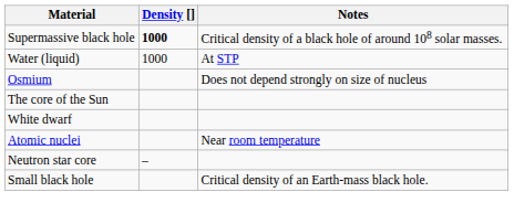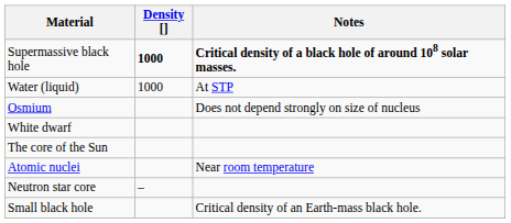Supermassive black hole | Notes: normal -> bold
rows swapped: The core of the Sun <-> White dwarf
